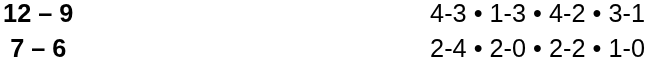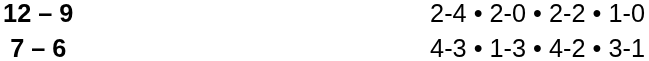12 – 9 | column 4: 4-3 • 1-3 • 4-2 • 3-1 -> 2-4 • 2-0 • 2-2 • 1-0
7 – 6 | column 4: 2-4 • 2-0 • 2-2 • 1-0 -> 4-3 • 1-3 • 4-2 • 3-1
